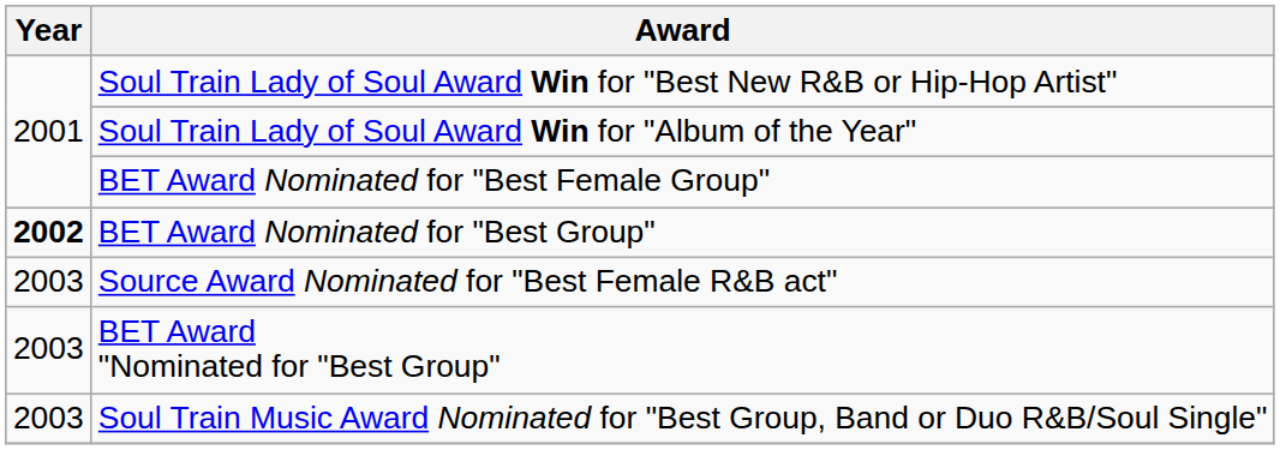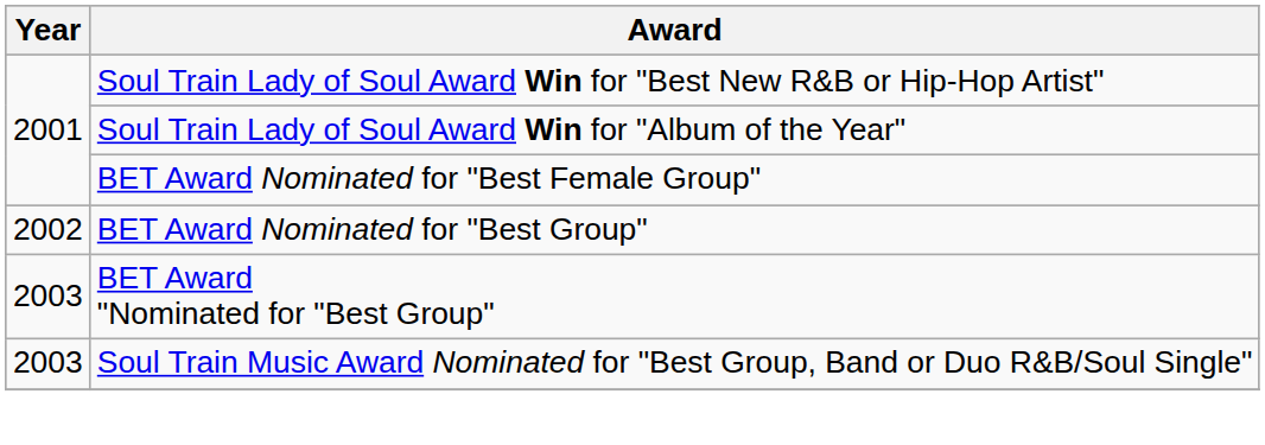BET Award Nominated for "Best Group" | Year: bold -> normal
- row: 2003 | Source Award Nominated for "Best Female R&B act"
